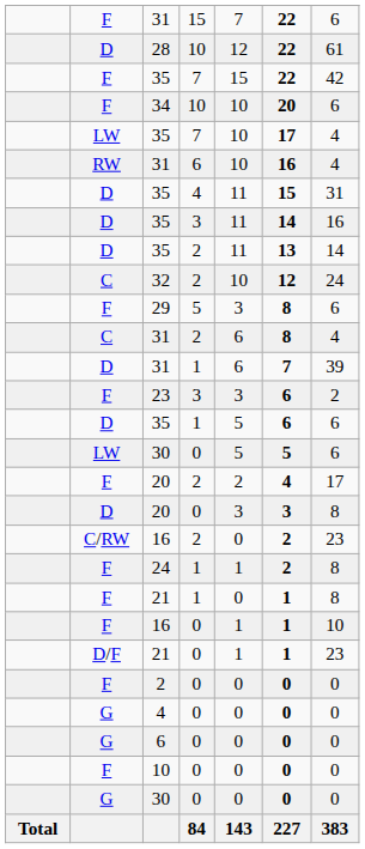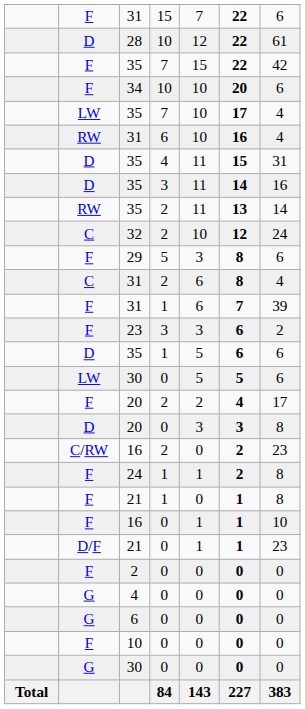35 / 2 | column 2: D -> RW
31 / 1 | column 2: D -> F
